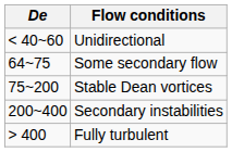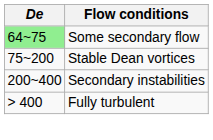- row: < 40~60 | Unidirectional
Some secondary flow | De: no background -> lightgreen background
